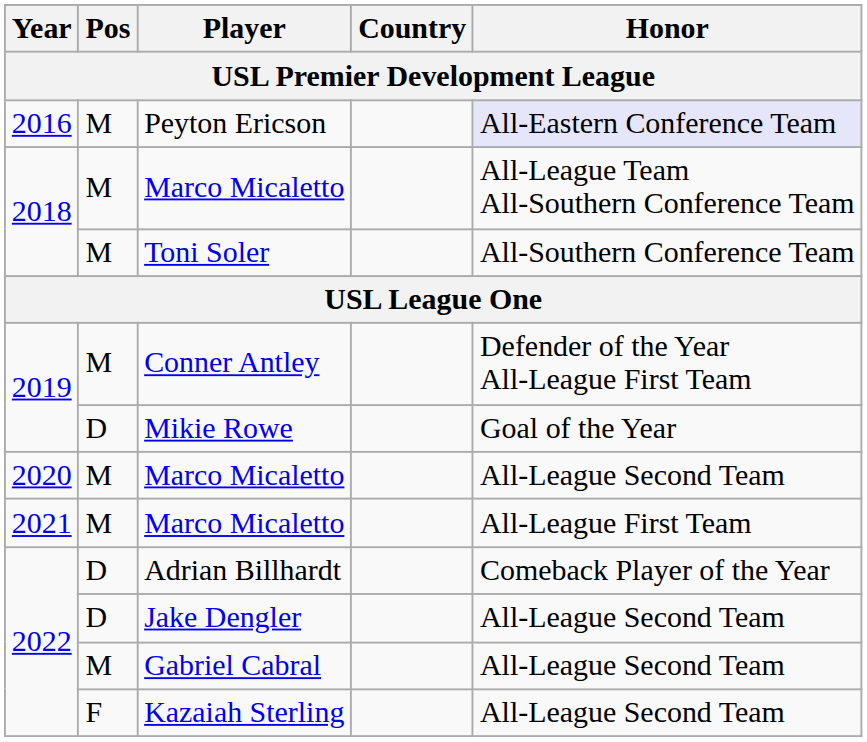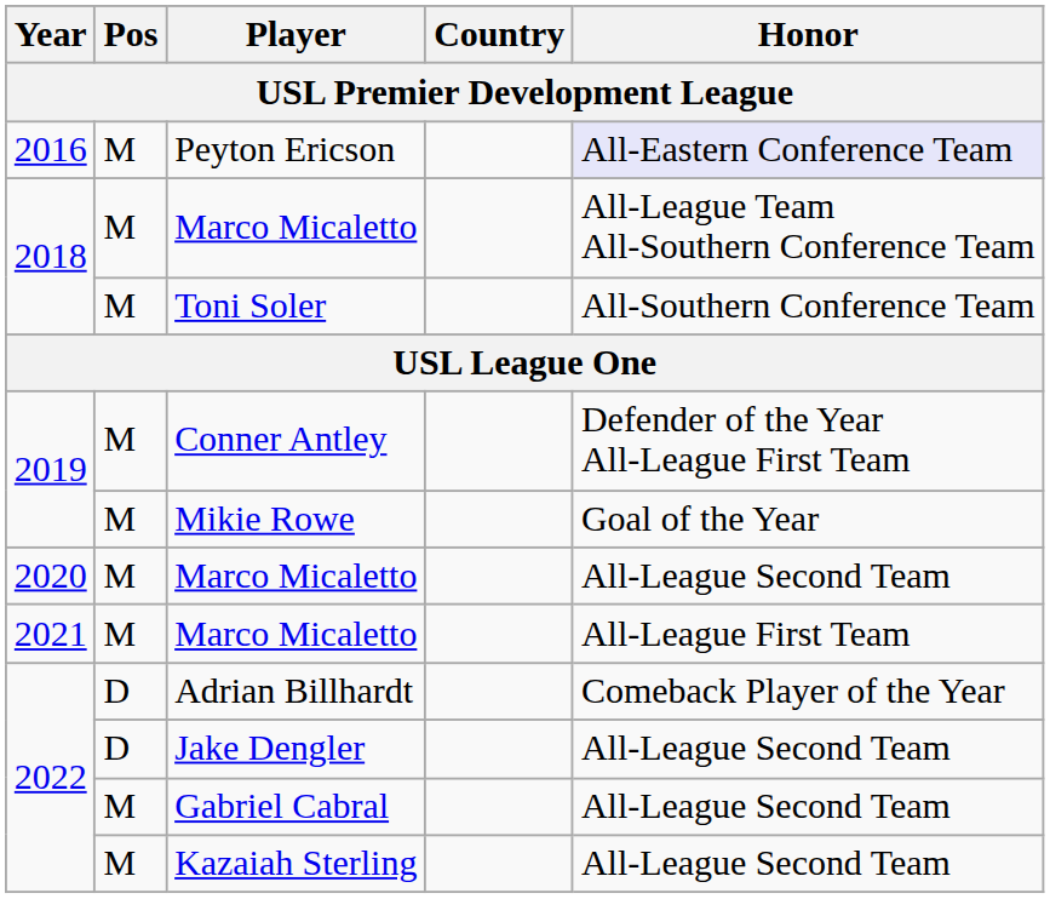Mikie Rowe | Pos: D -> M
Kazaiah Sterling | Pos: F -> M
